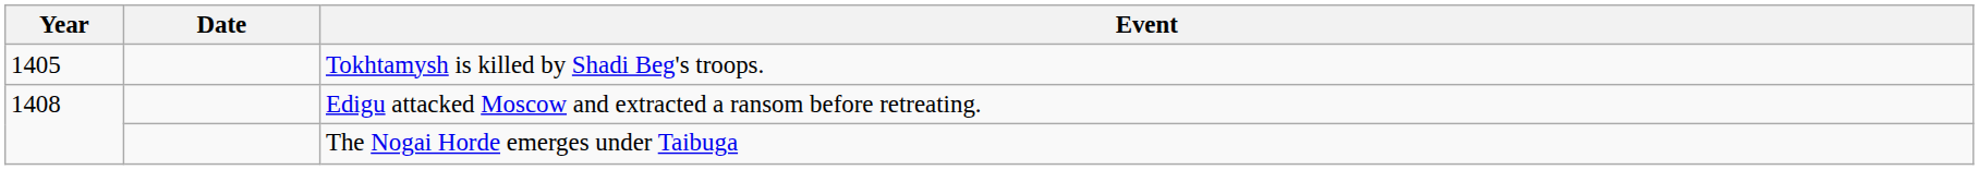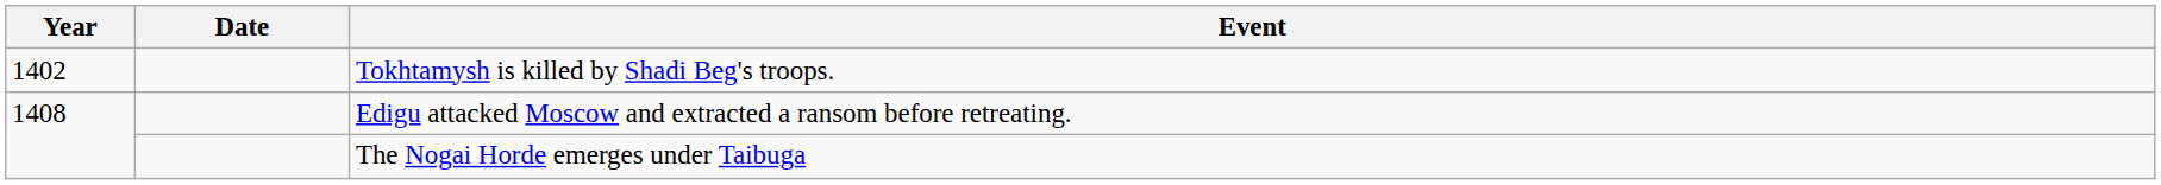Tokhtamysh is killed by Shadi Beg's troops. | Year: 1405 -> 1402
